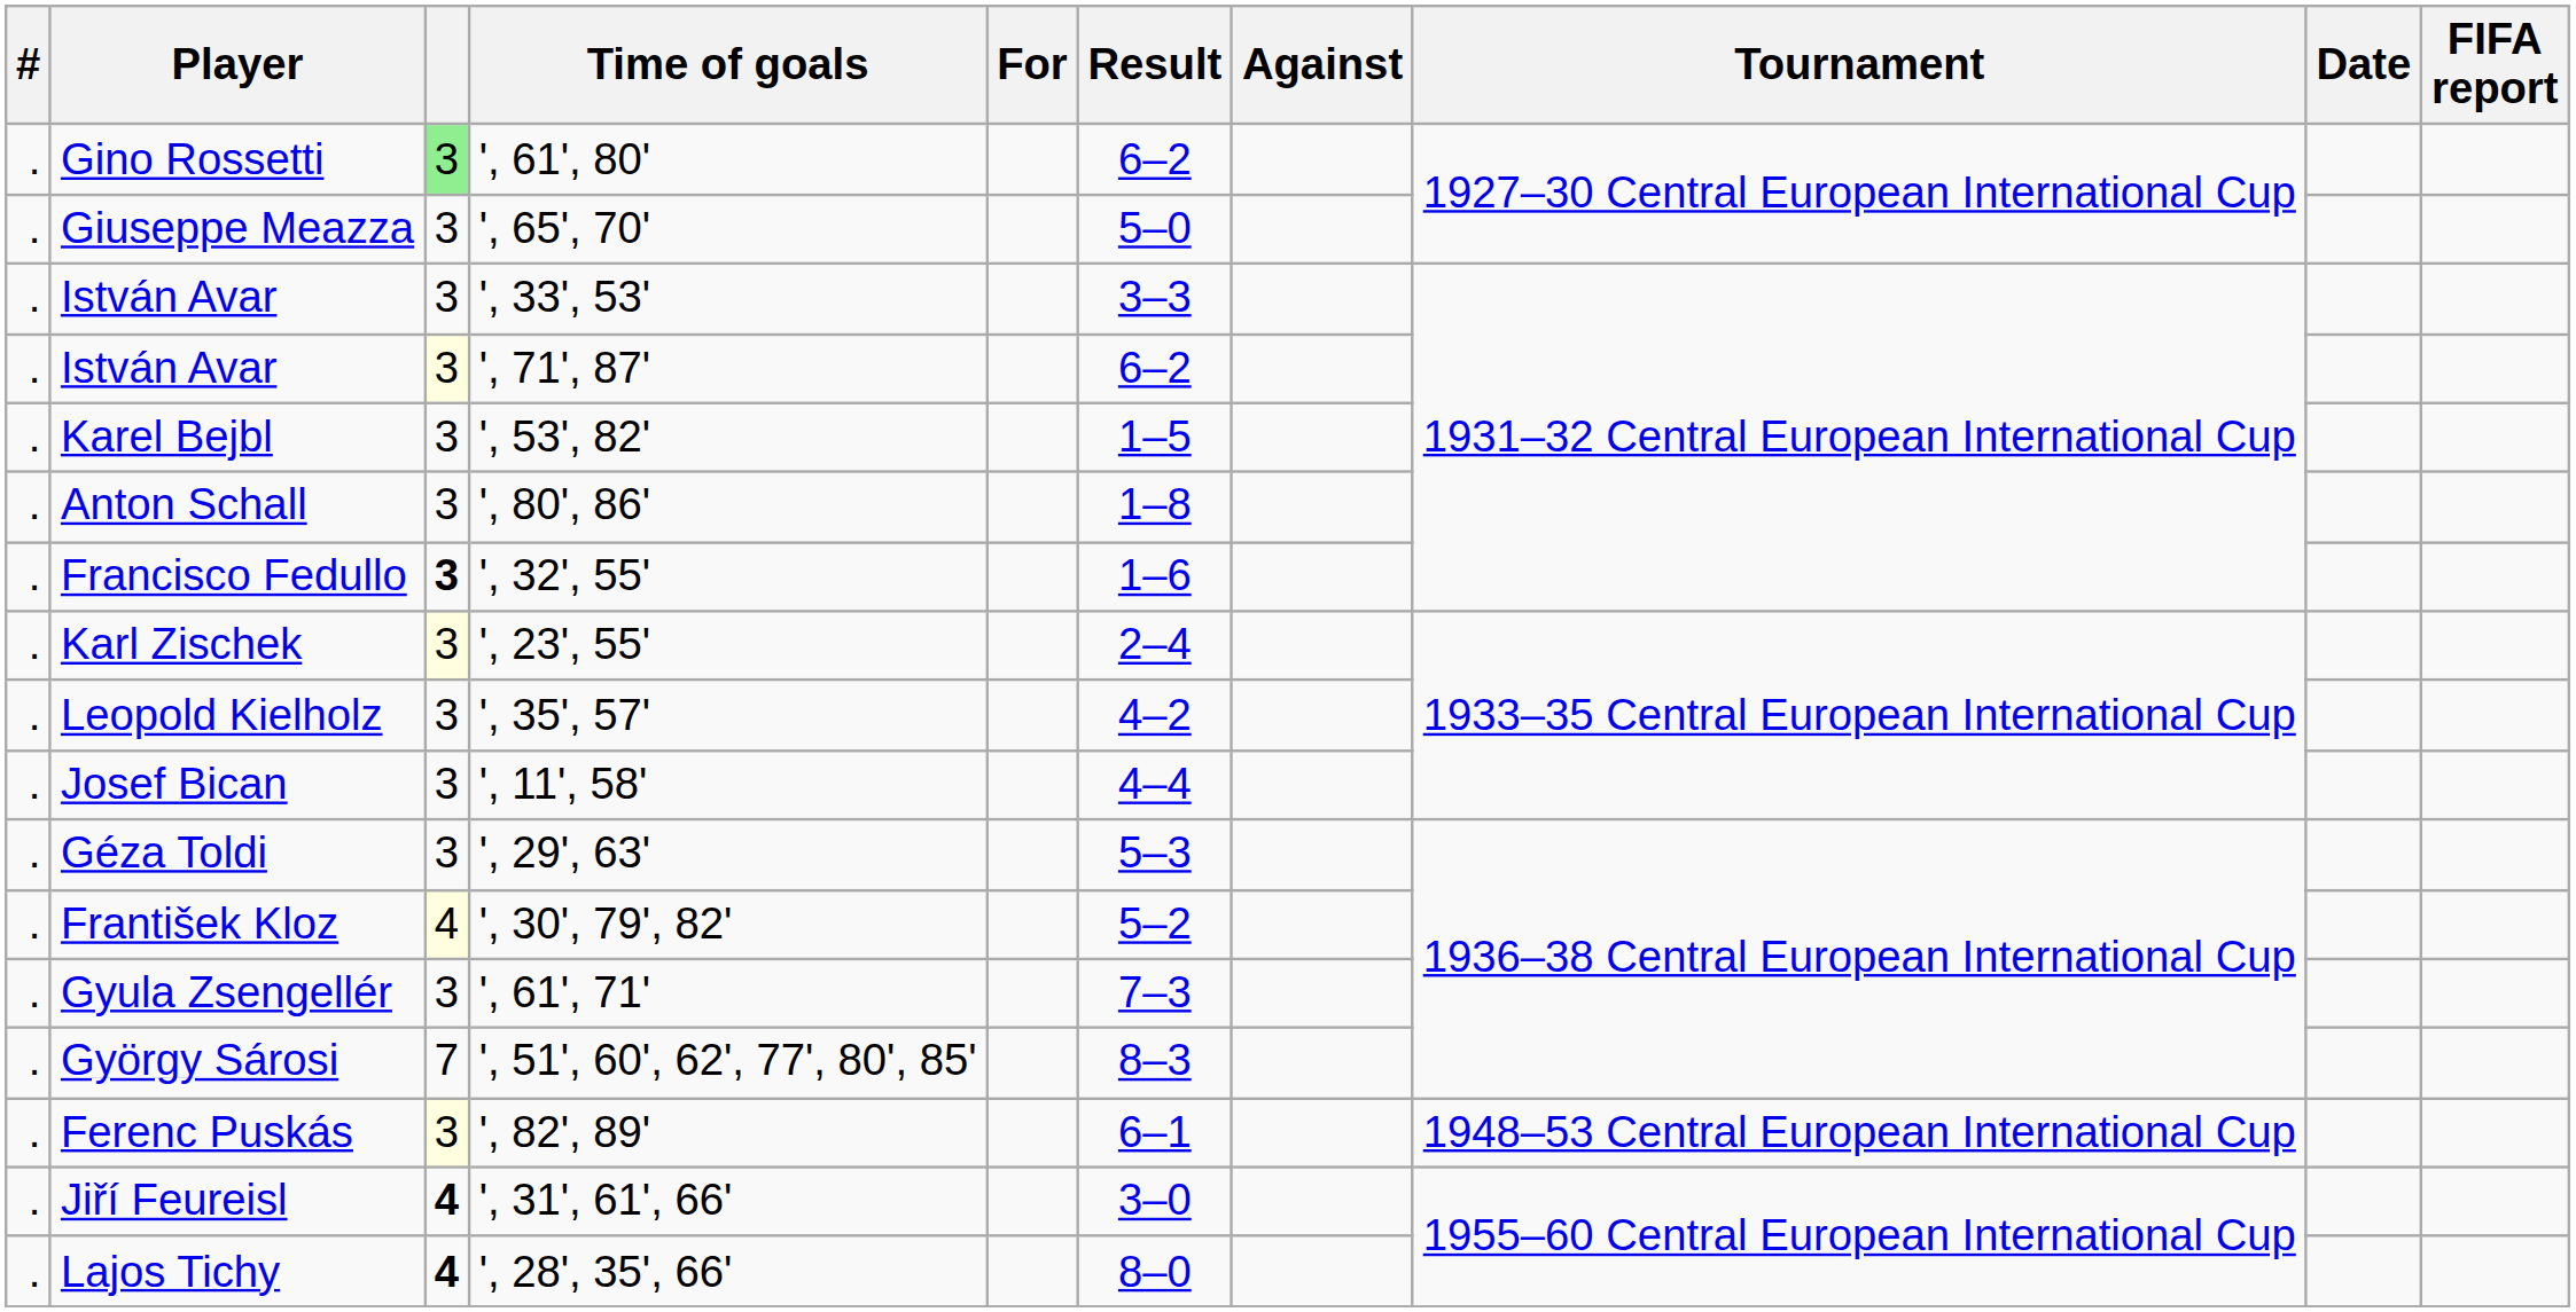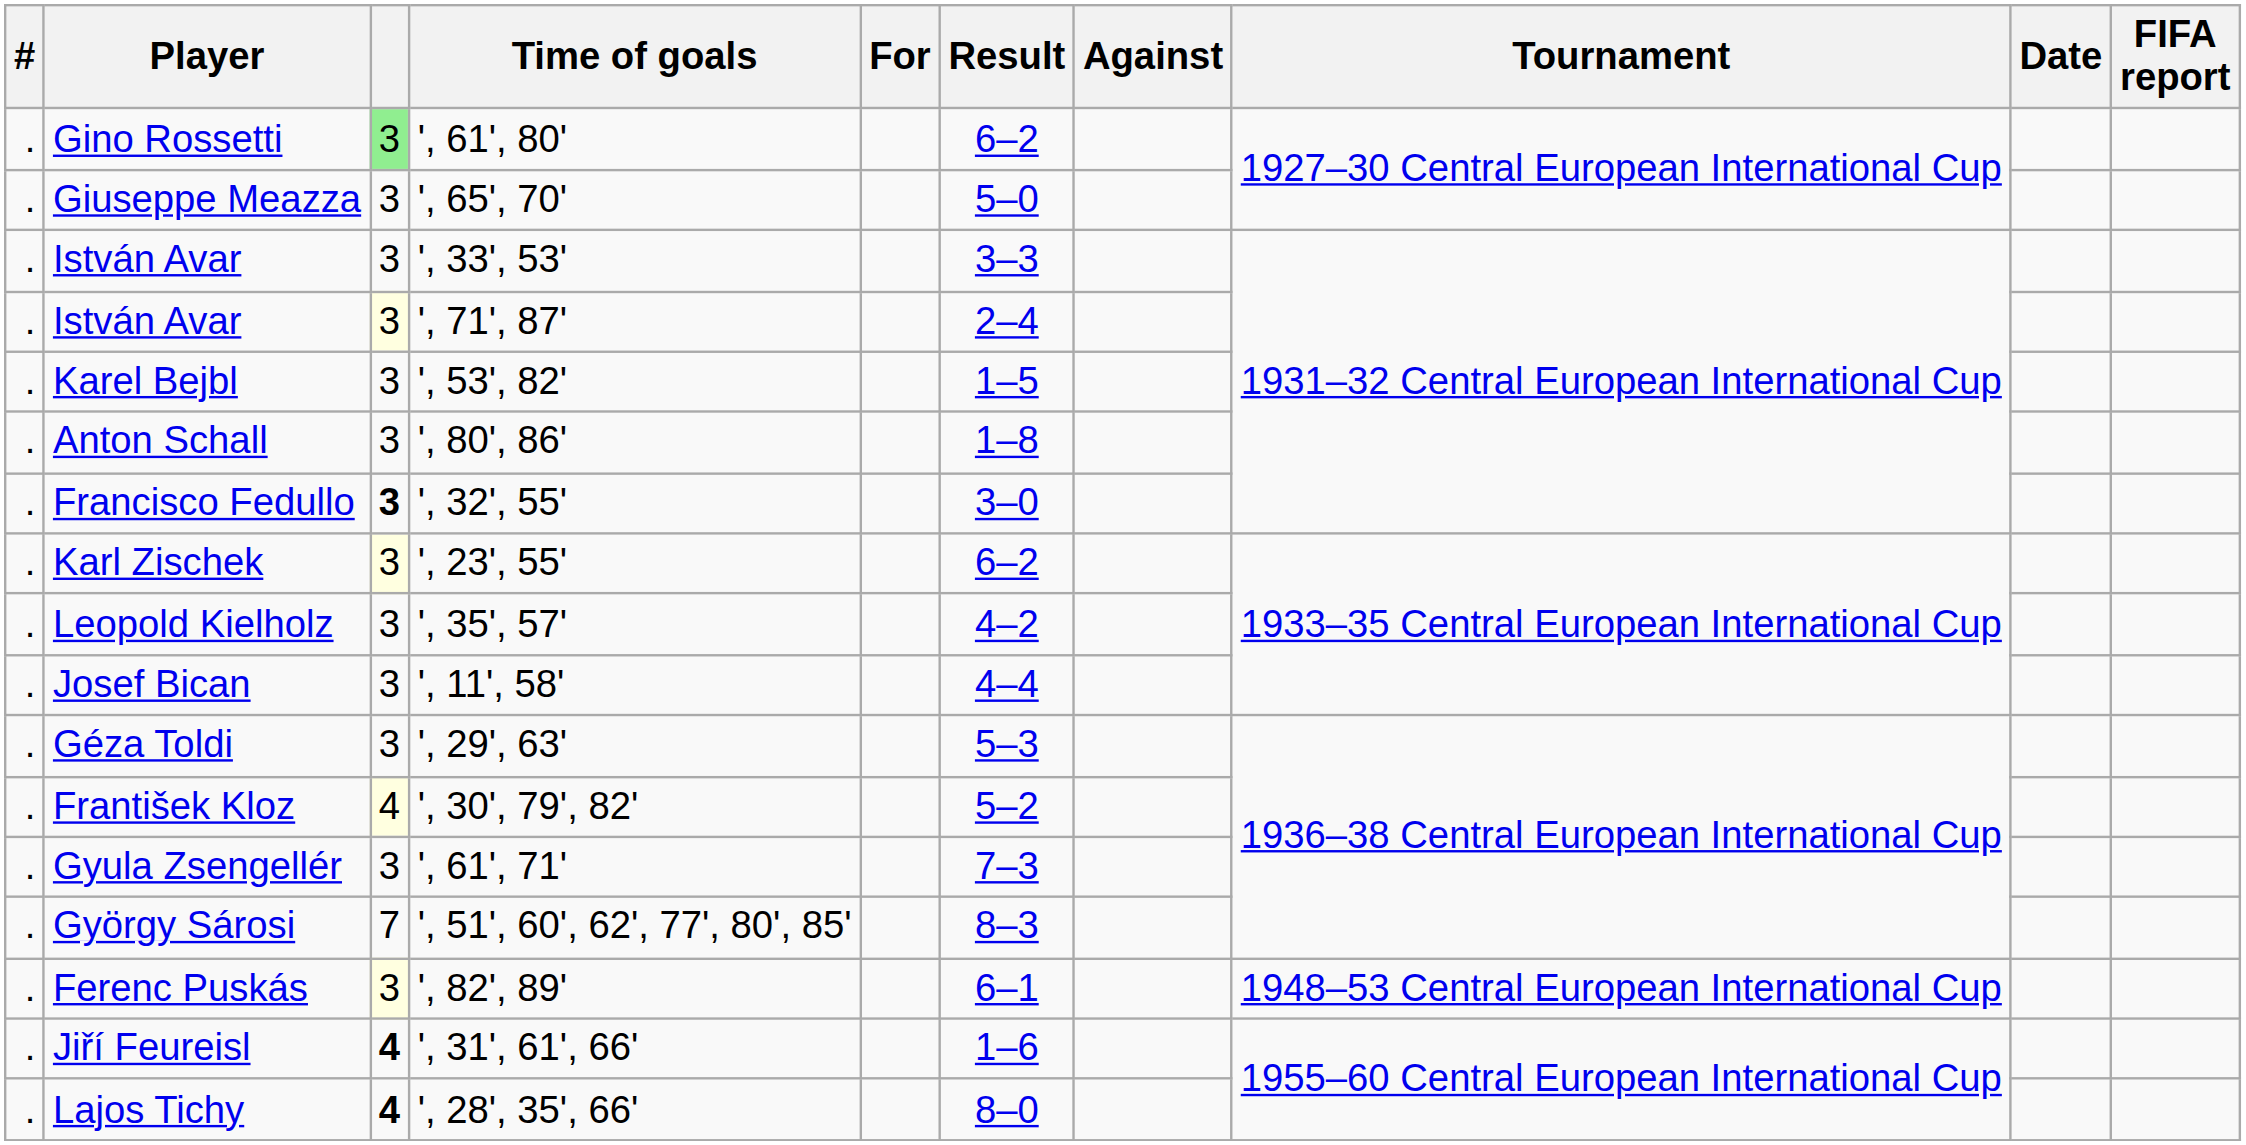István Avar / ', 71', 87' | Result: 6–2 -> 2–4
Francisco Fedullo | Result: 1–6 -> 3–0
Karl Zischek | Result: 2–4 -> 6–2
Jiří Feureisl | Result: 3–0 -> 1–6
